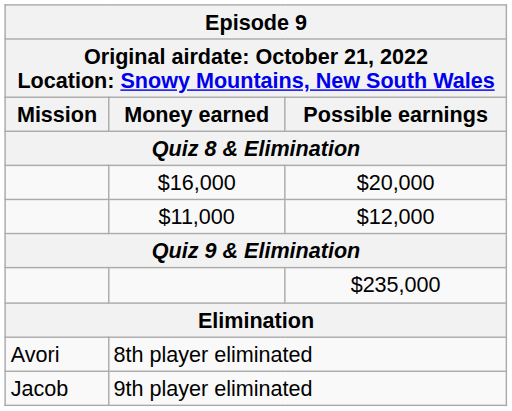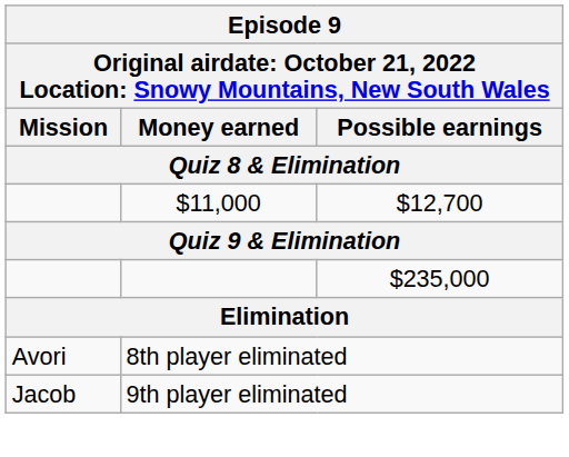- row: $16,000 | $20,000
$11,000 | Possible earnings: $12,000 -> $12,700
